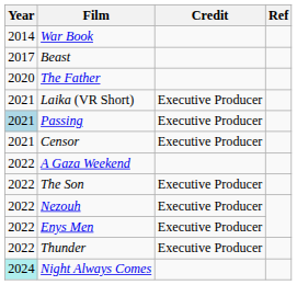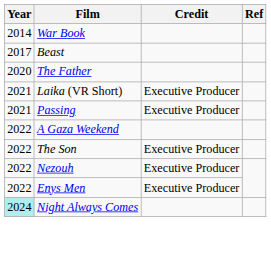Passing | Year: lightblue background -> no background
- row: 2021 | Censor | Executive Producer
- row: 2022 | Thunder | Executive Producer
